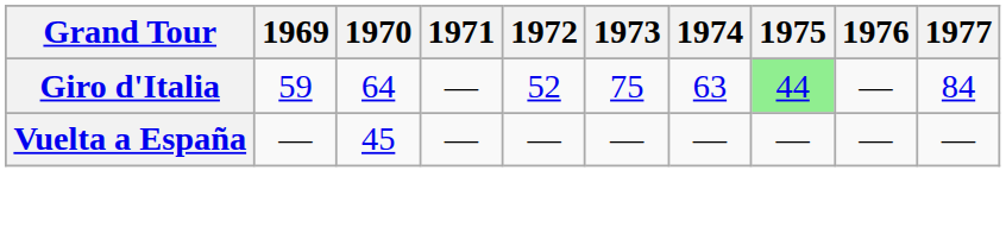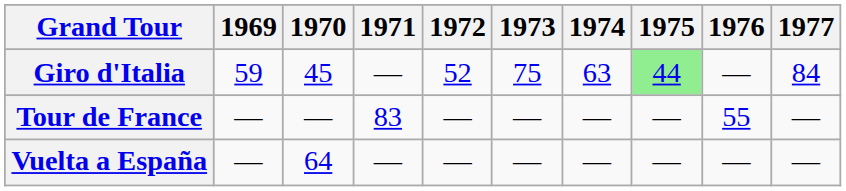Giro d'Italia | 1970: 64 -> 45
+ row: Tour de France | — | — | 83 | — | — | — | — | 55 | —
Vuelta a España | 1970: 45 -> 64
